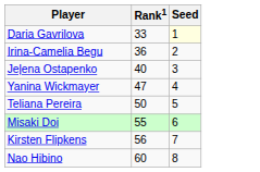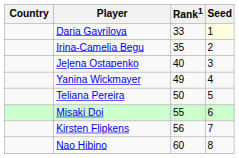+ column: Country
Irina-Camelia Begu | Rank1: 36 -> 35
Yanina Wickmayer | Rank1: 47 -> 49
